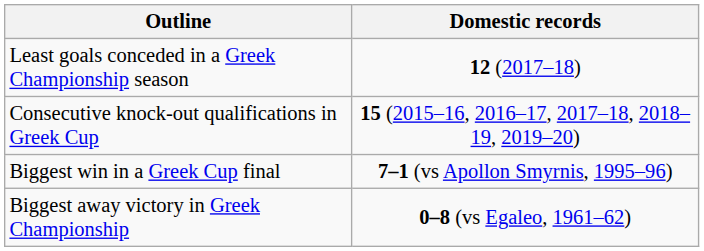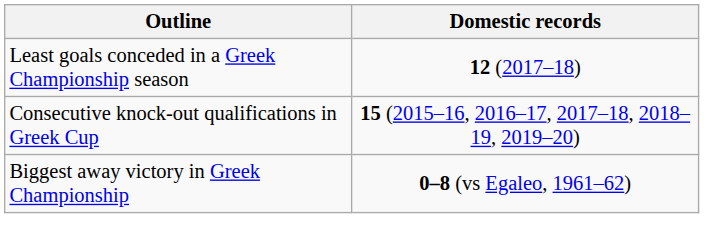- row: Biggest win in a Greek Cup final | 7–1 (vs Apollon Smyrnis, 1995–96)
